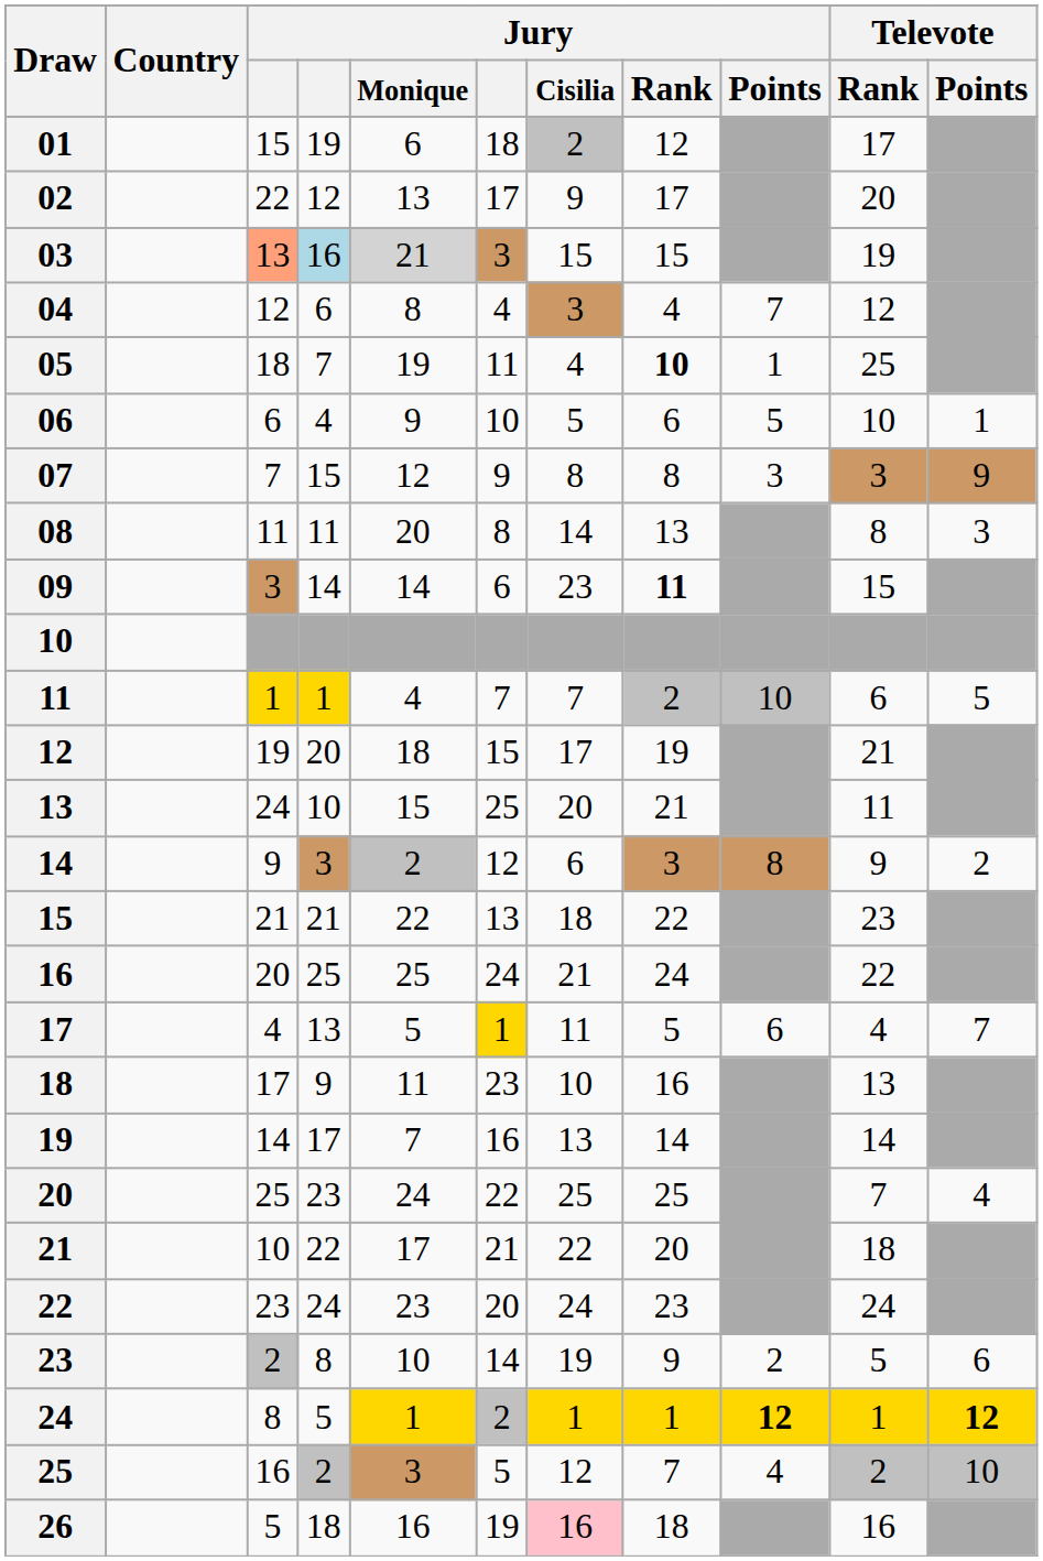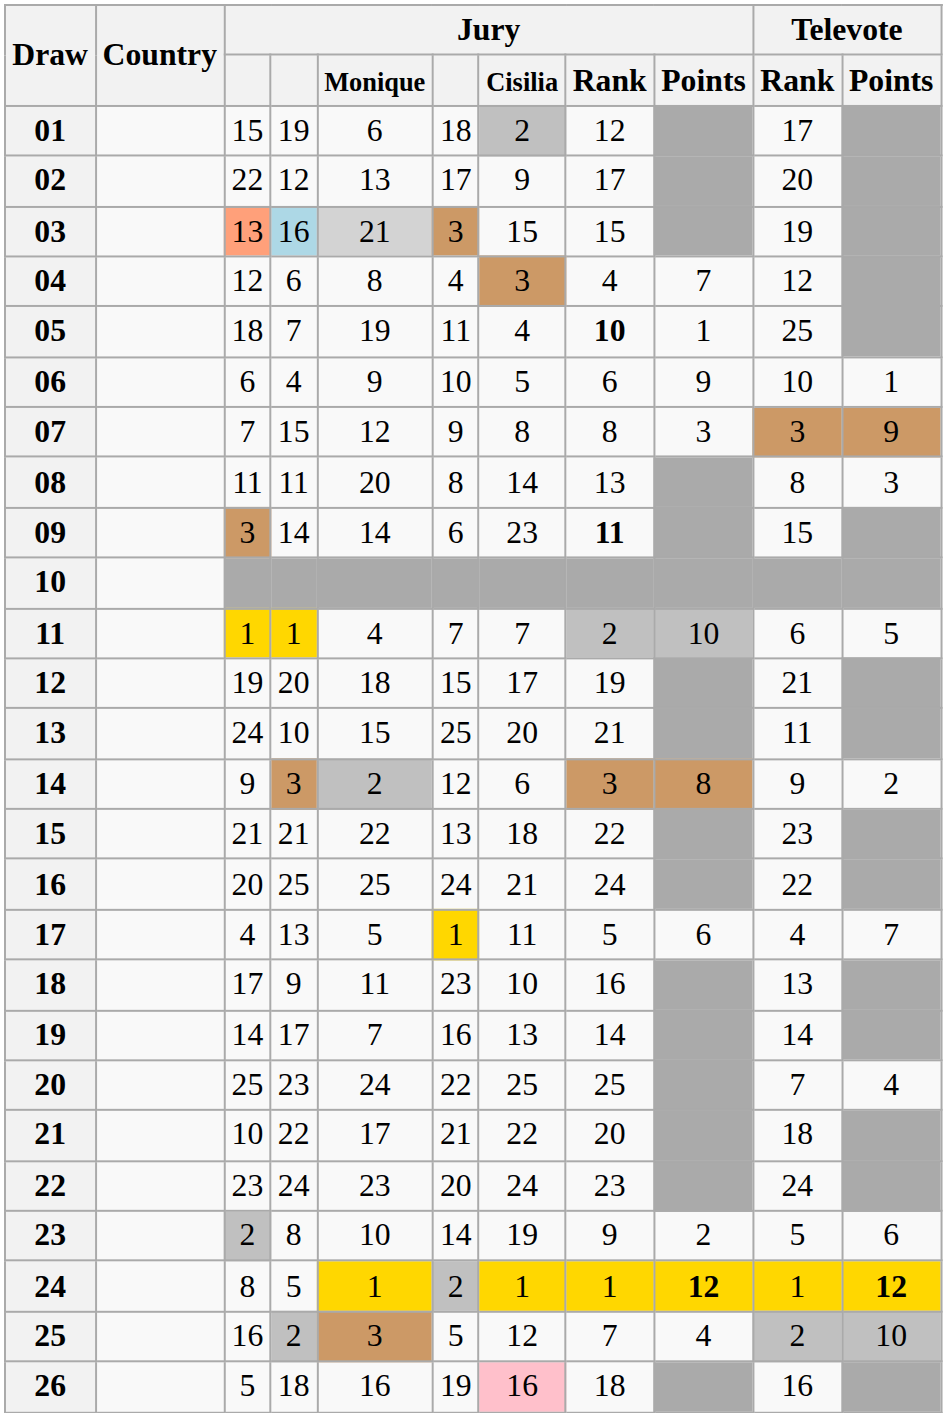06 | Jury / Points: 5 -> 9
